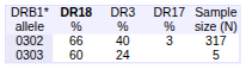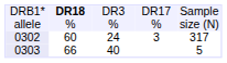0302 | column 2: 66 -> 60
0302 | column 3: 40 -> 24
0303 | column 2: 60 -> 66
0303 | column 3: 24 -> 40
